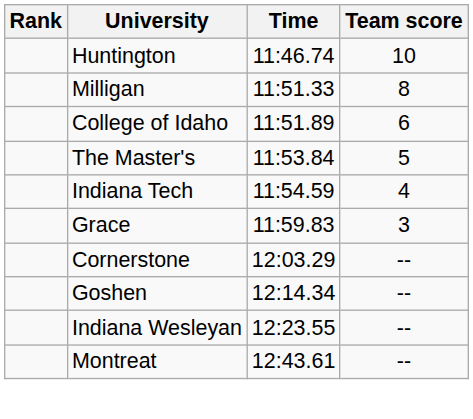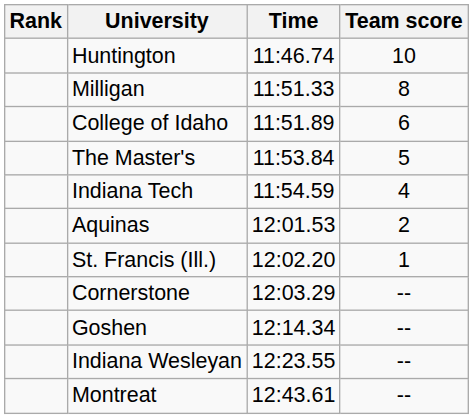- row: Grace | 11:59.83 | 3
+ row: Aquinas | 12:01.53 | 2
+ row: St. Francis (Ill.) | 12:02.20 | 1
